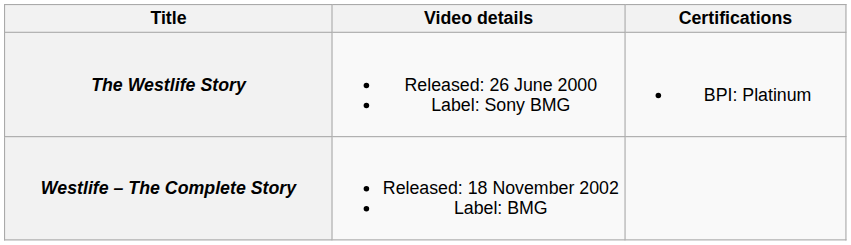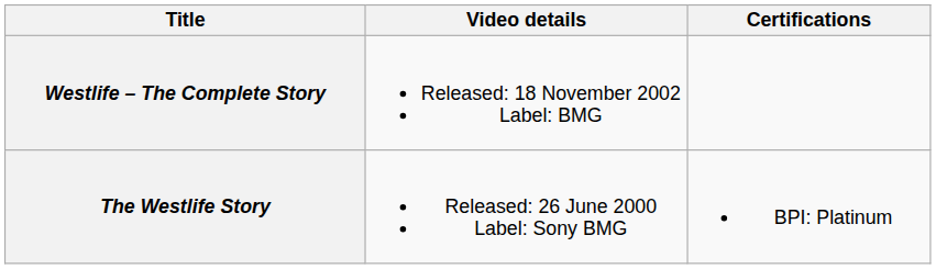rows swapped: The Westlife Story <-> Westlife – The Complete Story
